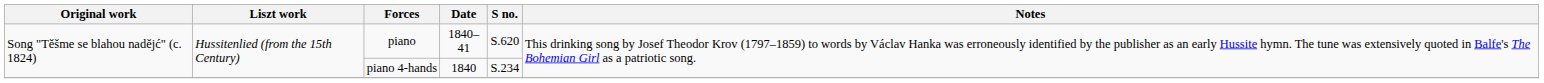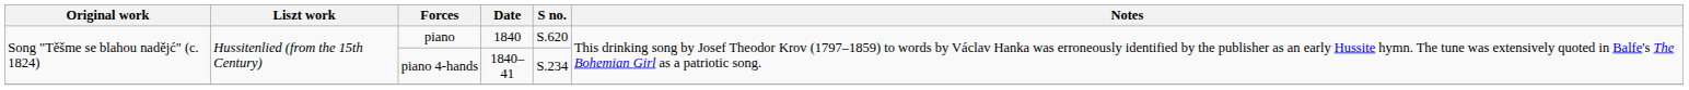piano | Date: 1840–41 -> 1840
piano 4‑hands | Date: 1840 -> 1840–41
